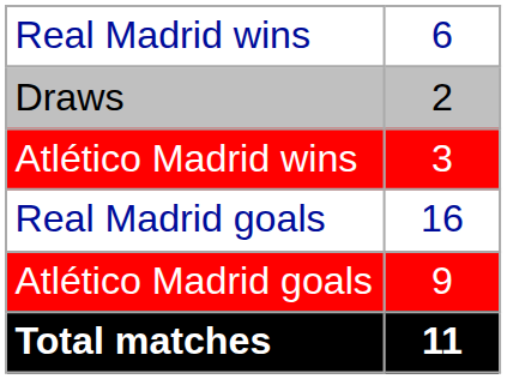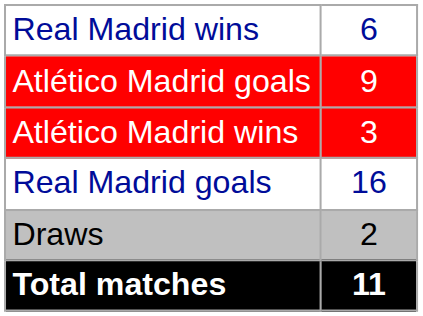rows swapped: Draws <-> Atlético Madrid goals
